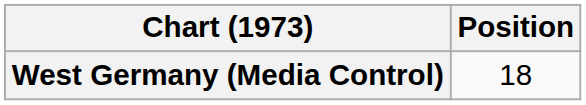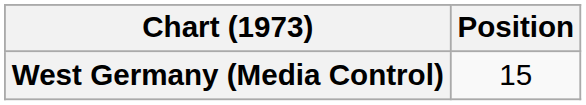West Germany (Media Control) | Position: 18 -> 15
